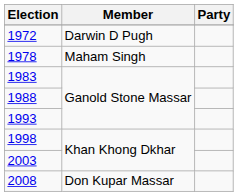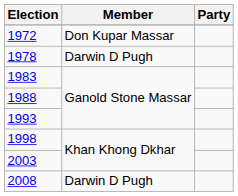1972 | Member: Darwin D Pugh -> Don Kupar Massar
1978 | Member: Maham Singh -> Darwin D Pugh
2008 | Member: Don Kupar Massar -> Darwin D Pugh
